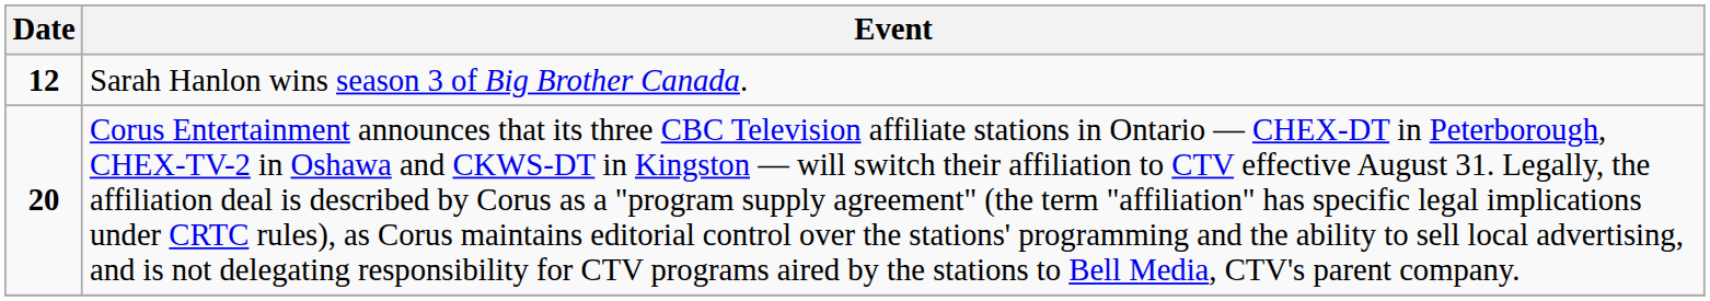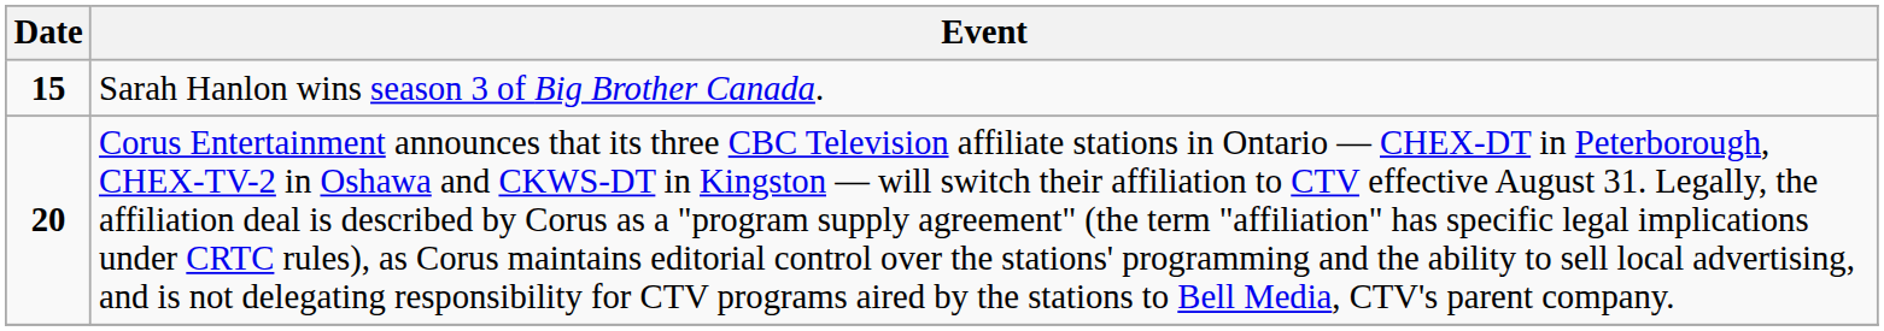Sarah Hanlon wins season 3 of Big Brother Canada. | Date: 12 -> 15
